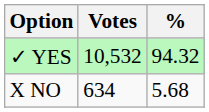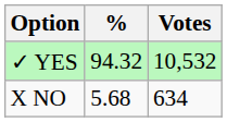columns swapped: Votes <-> %
